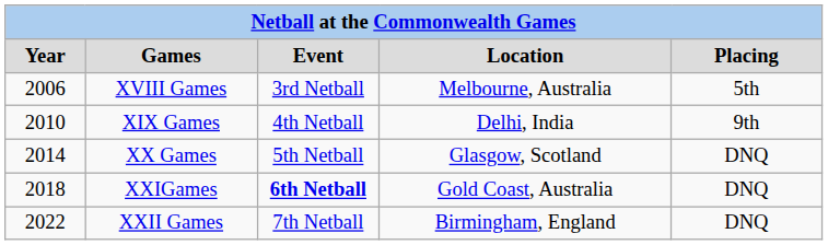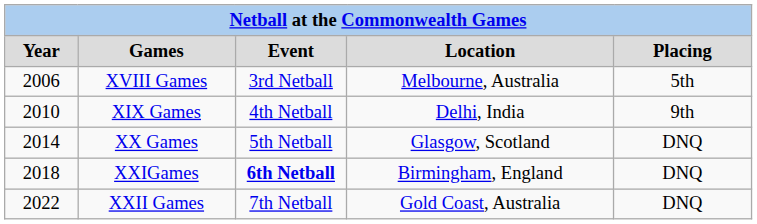XXIGames | Location: Gold Coast, Australia -> Birmingham, England
XXII Games | Location: Birmingham, England -> Gold Coast, Australia
